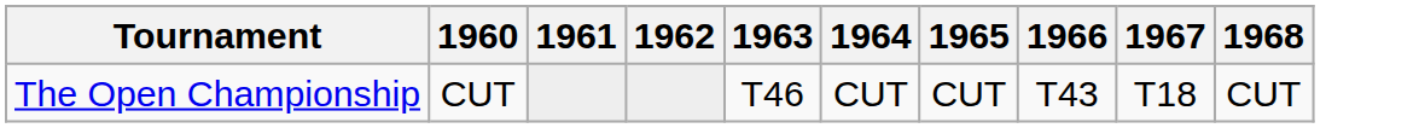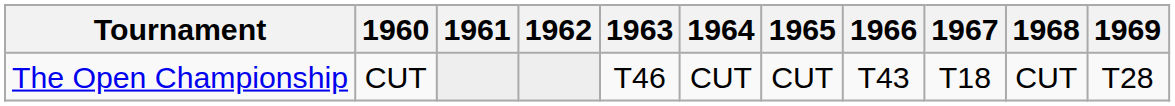+ column: 1969 | T28
